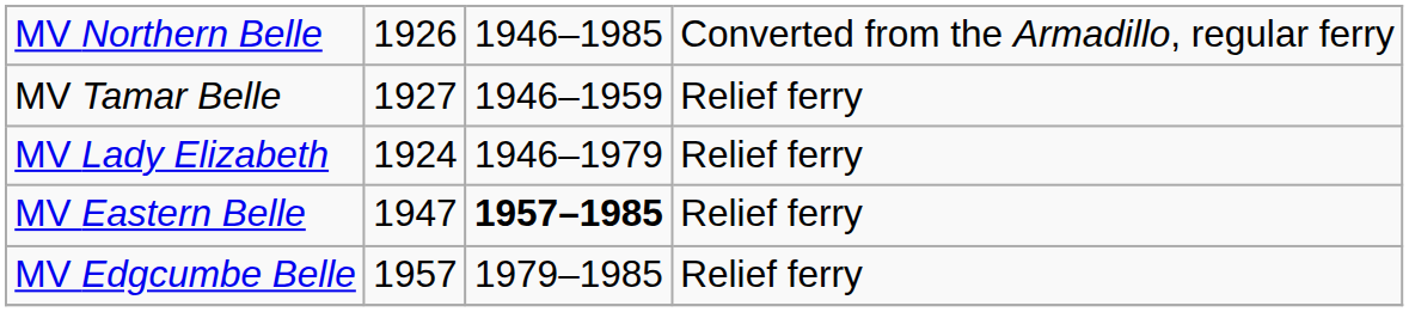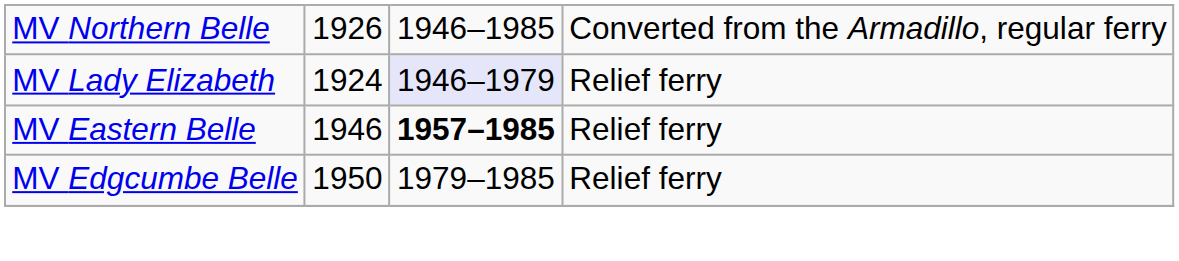- row: MV Tamar Belle | 1927 | 1946–1959 | Relief ferry
MV Lady Elizabeth | column 3: no background -> lavender background
MV Eastern Belle | column 2: 1947 -> 1946
MV Edgcumbe Belle | column 2: 1957 -> 1950
